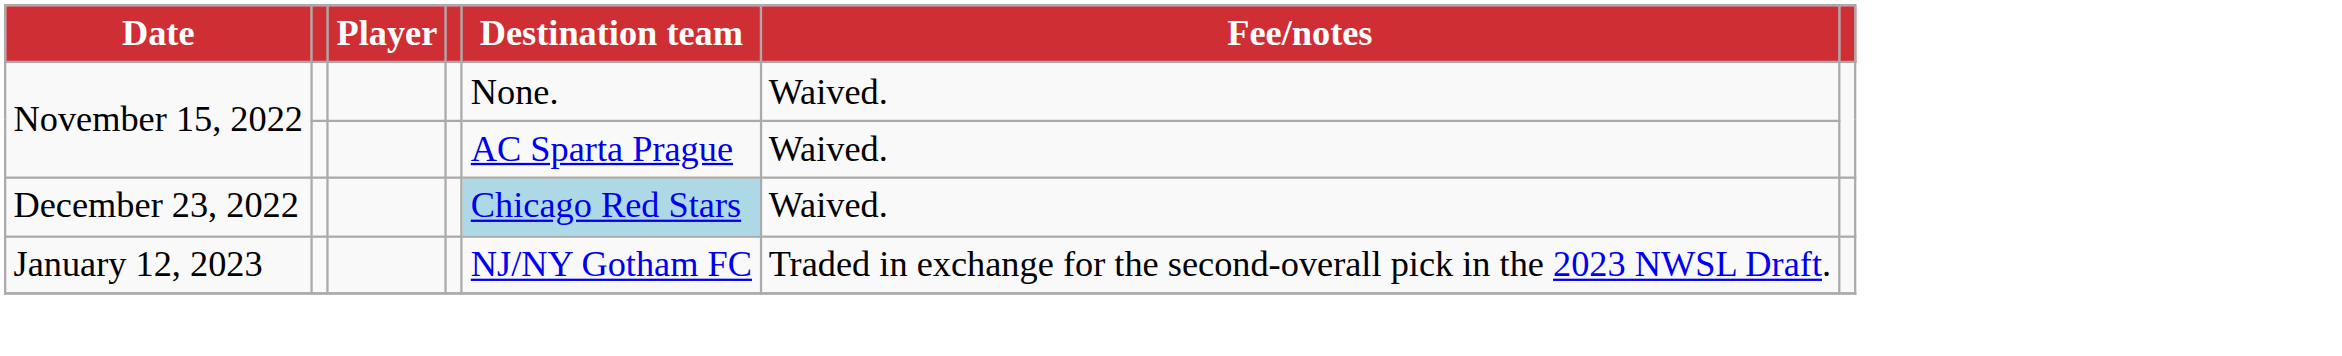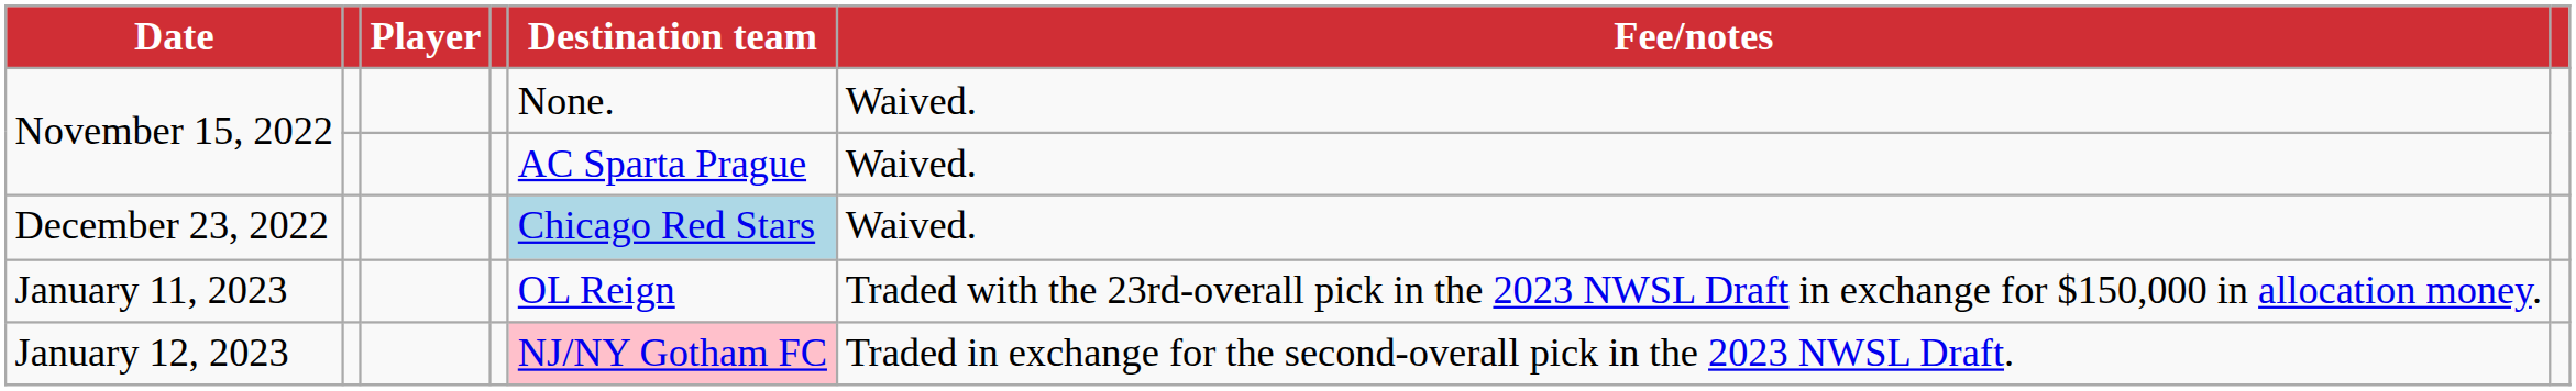+ row: January 11, 2023 | OL Reign | Traded with the 23rd-overall pick in the 2023 NWSL Draft in exchange for $150,000 in allocation money.
January 12, 2023 | Destination team: no background -> pink background
